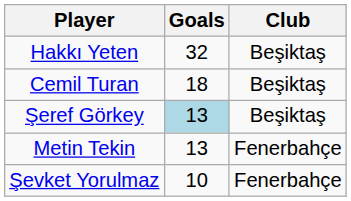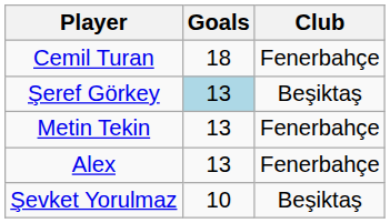- row: Hakkı Yeten | 32 | Beşiktaş
Cemil Turan | Club: Beşiktaş -> Fenerbahçe
+ row: Alex | 13 | Fenerbahçe
Şevket Yorulmaz | Club: Fenerbahçe -> Beşiktaş
